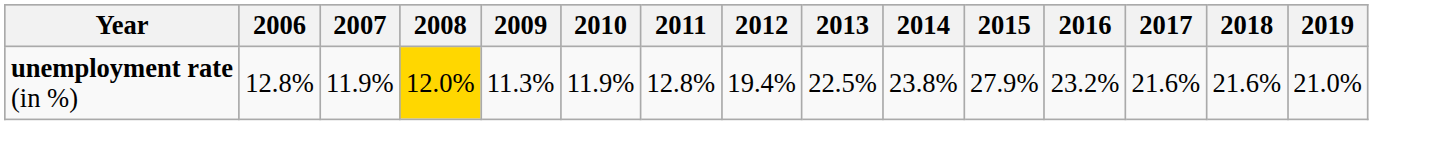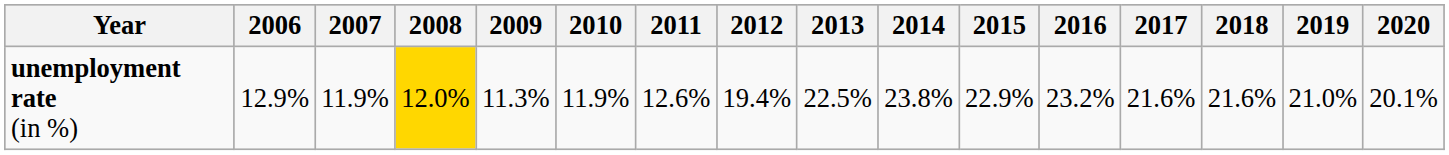+ column: 2020 | 20.1%
unemployment rate (in %) | 2006: 12.8% -> 12.9%
unemployment rate (in %) | 2011: 12.8% -> 12.6%
unemployment rate (in %) | 2015: 27.9% -> 22.9%
